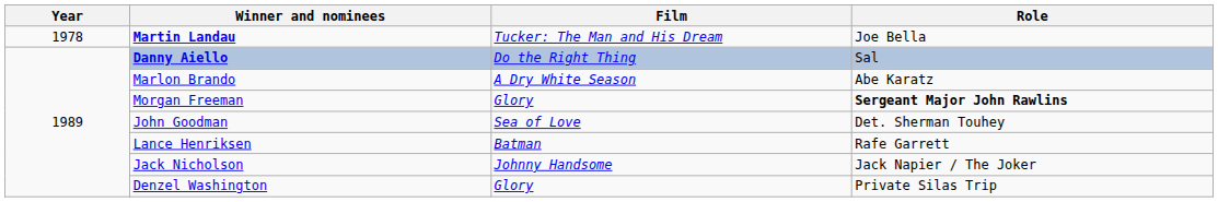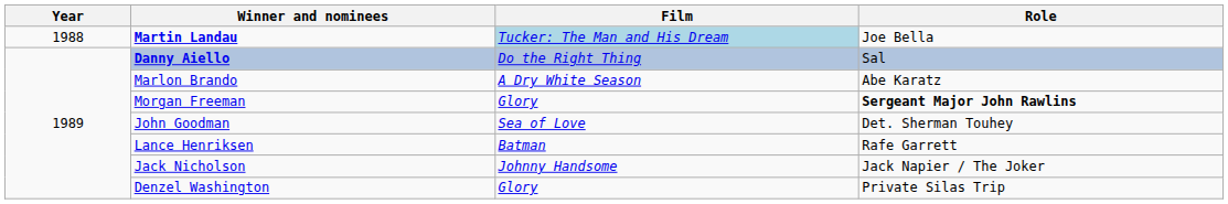Martin Landau | Year: 1978 -> 1988
Martin Landau | Film: no background -> lightblue background
